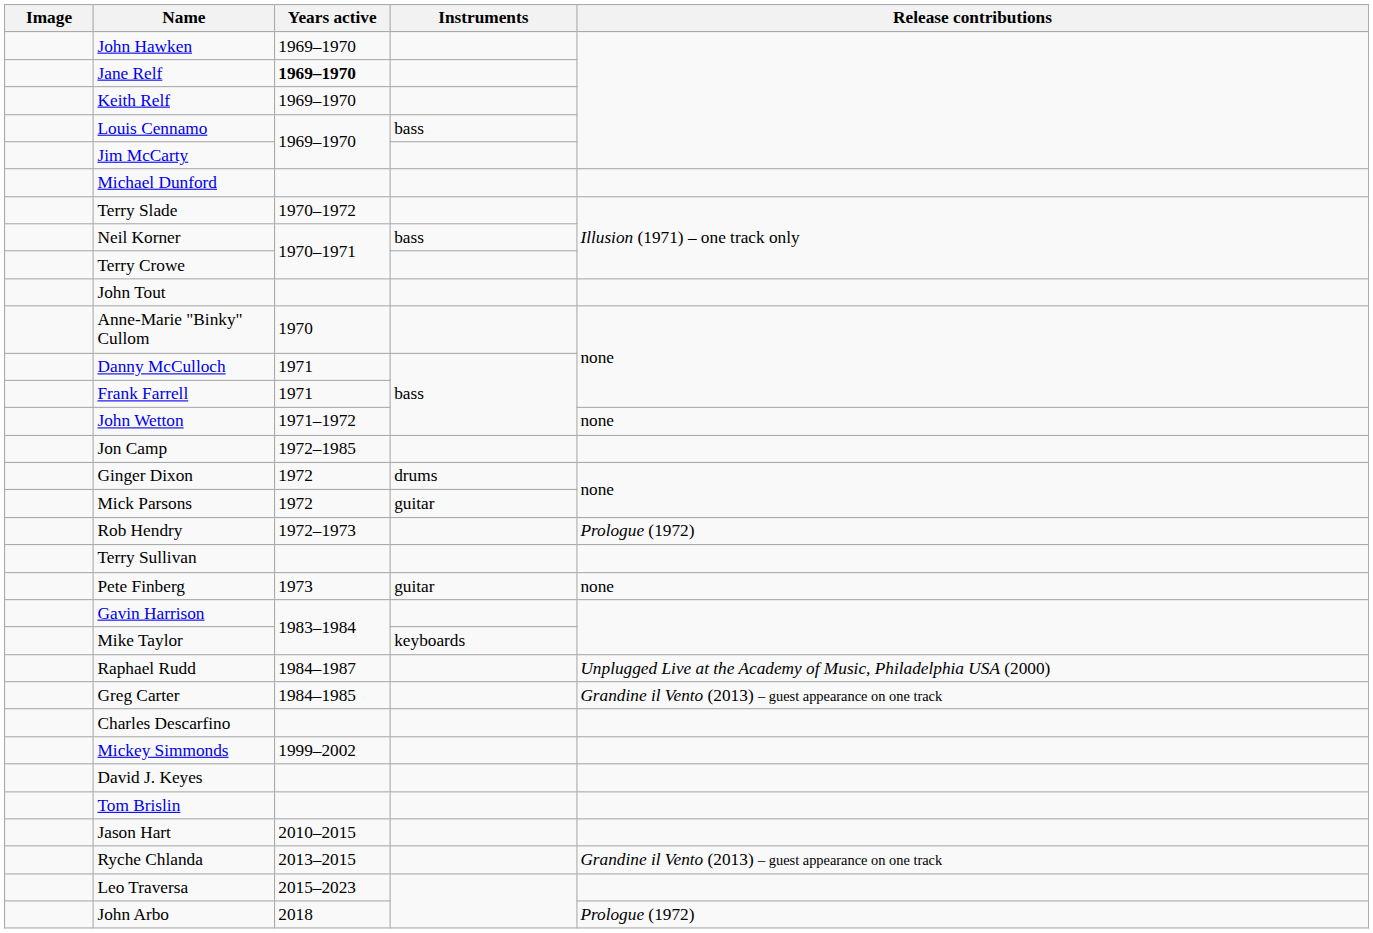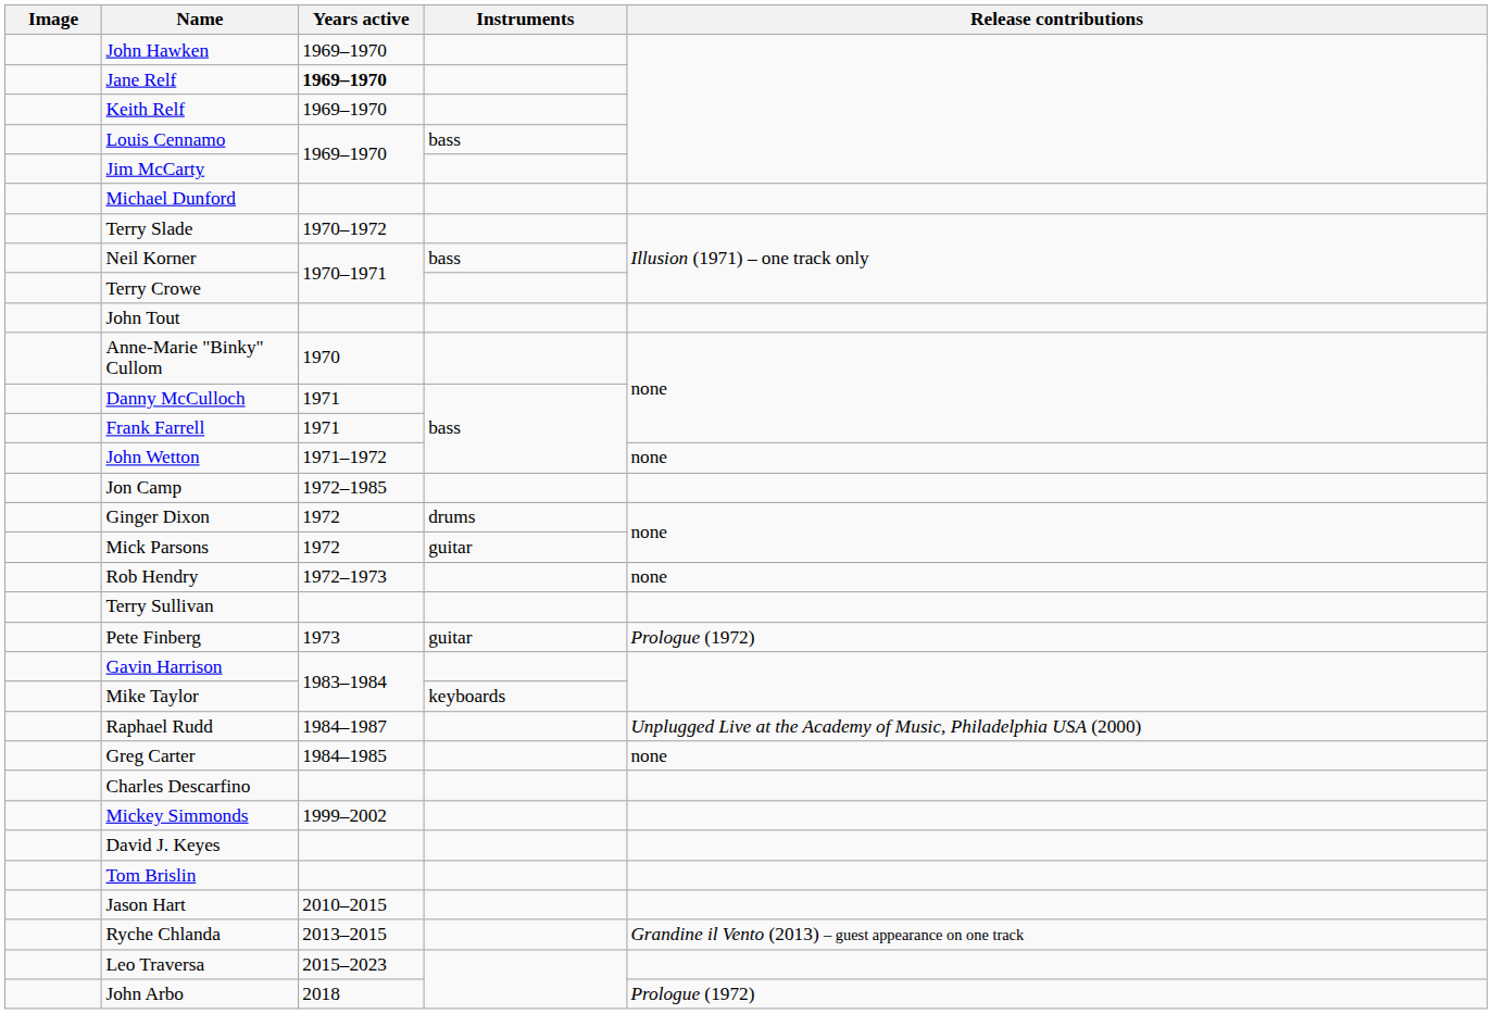Rob Hendry | Release contributions: Prologue (1972) -> none
Pete Finberg | Release contributions: none -> Prologue (1972)
Greg Carter | Release contributions: Grandine il Vento (2013) – guest appearance on one track -> none
